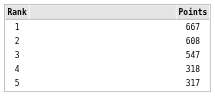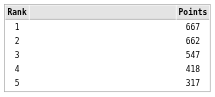2 | Points: 608 -> 662
4 | Points: 318 -> 418
